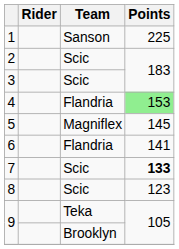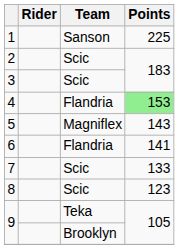5 | Points: 145 -> 143
7 | Points: bold -> normal
